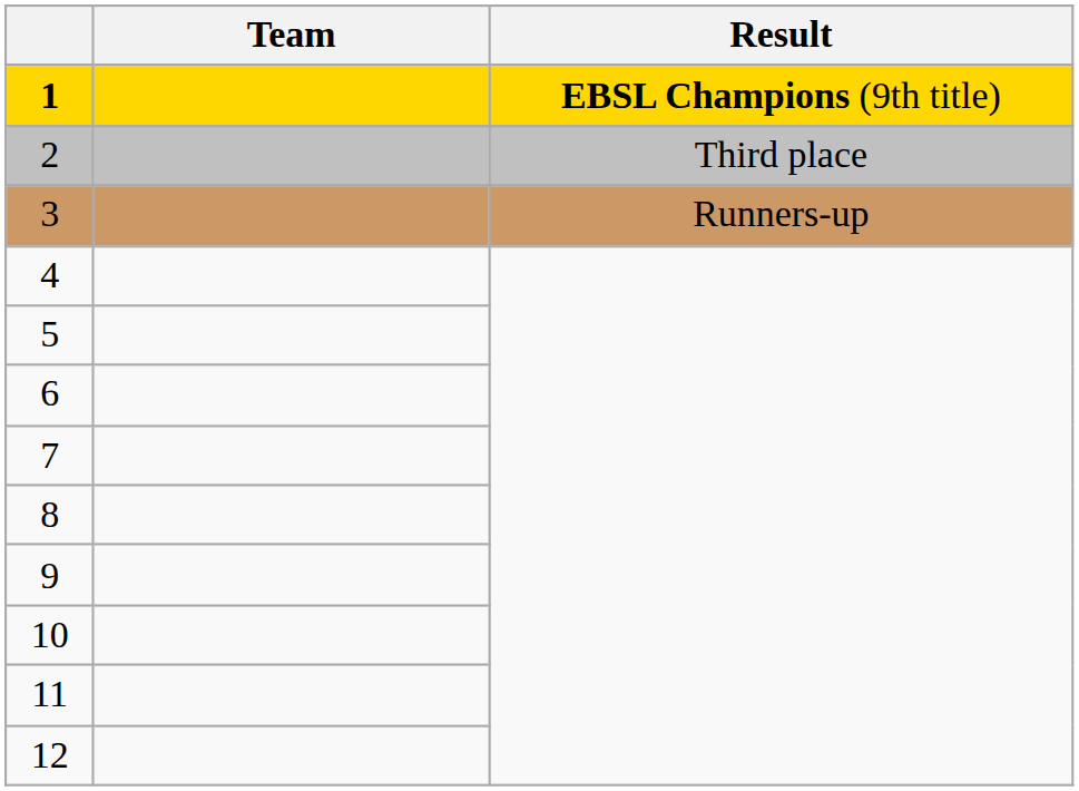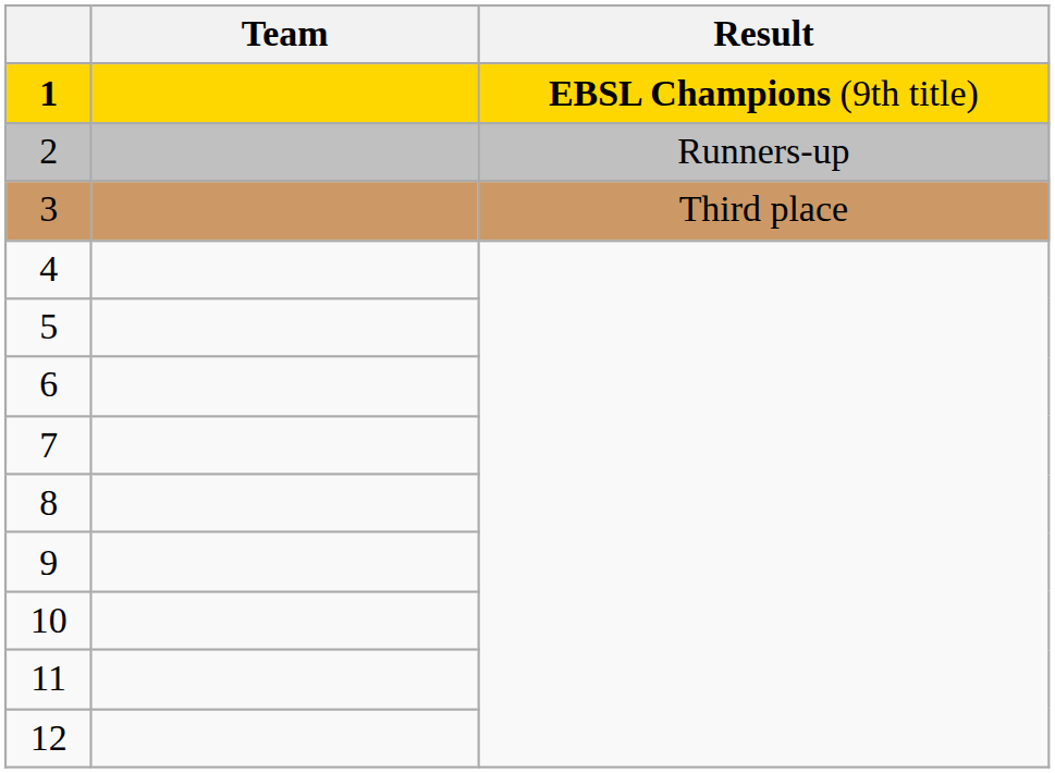2 | Result: Third place -> Runners-up
3 | Result: Runners-up -> Third place
